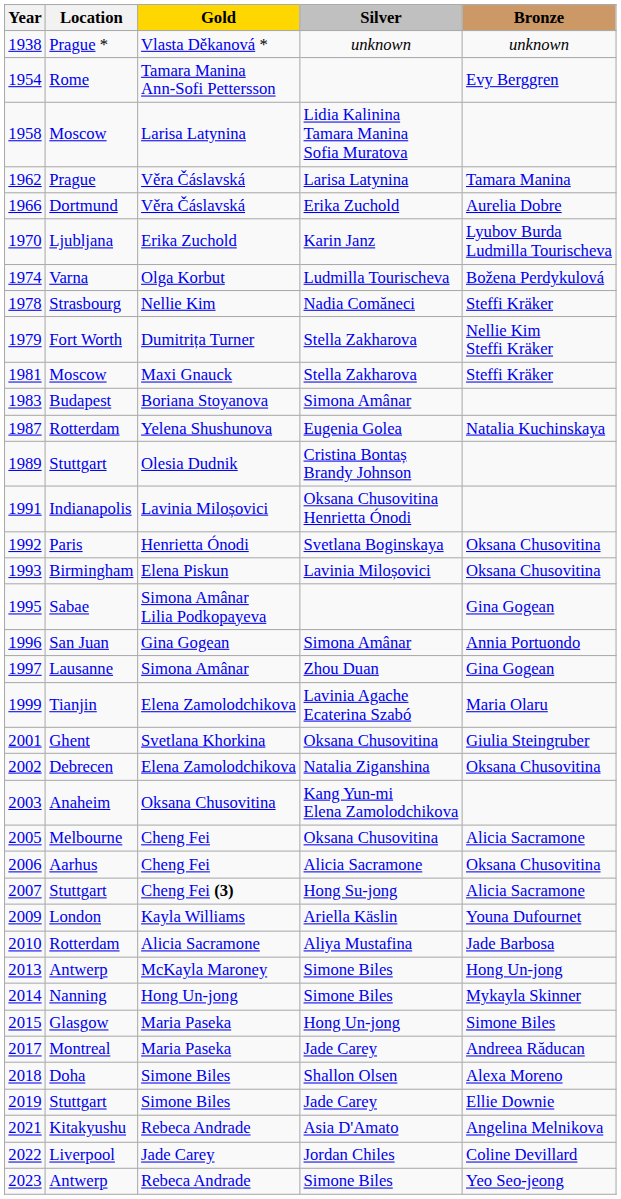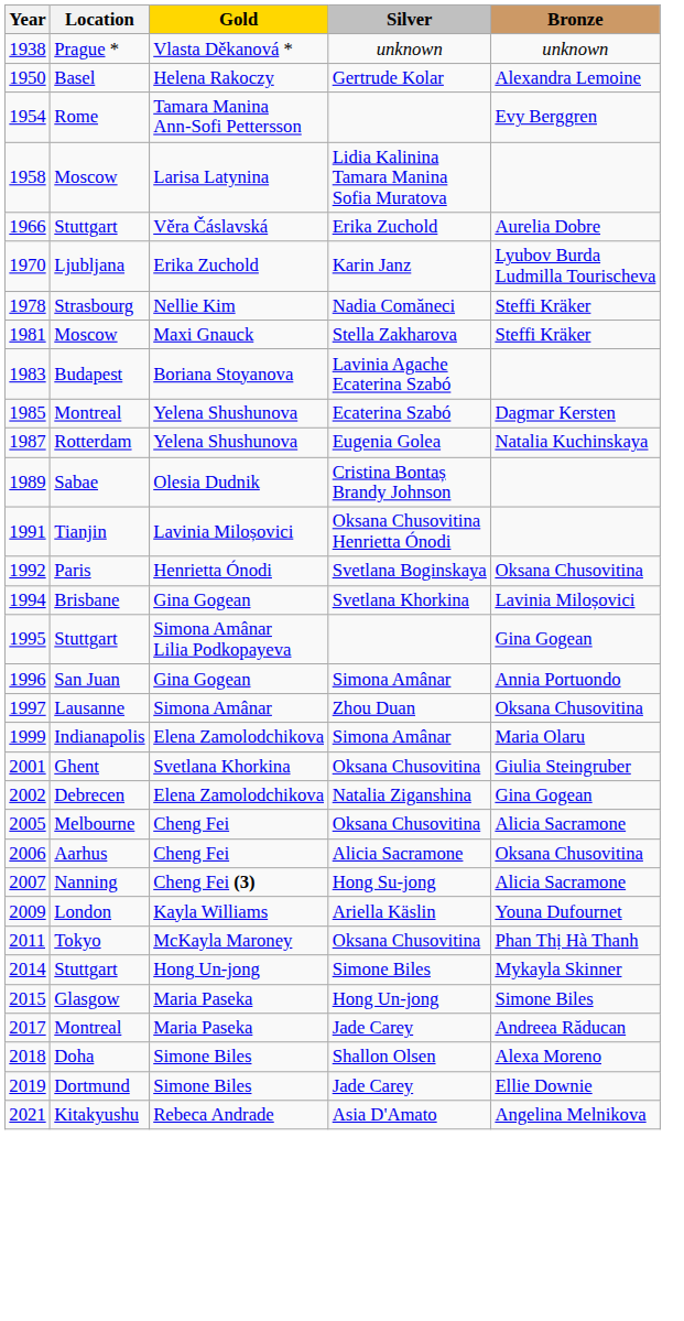+ row: 1950 | Basel | Helena Rakoczy | Gertrude Kolar | Alexandra Lemoine
- row: 1962 | Prague | Věra Čáslavská | Larisa Latynina | Tamara Manina
1966 | Location: Dortmund -> Stuttgart
- row: 1974 | Varna | Olga Korbut | Ludmilla Tourischeva | Božena Perdykulová
- row: 1979 | Fort Worth | Dumitrița Turner | Stella Zakharova | Nellie Kim Steffi Kräker
1983 | Silver: Simona Amânar -> Lavinia Agache Ecaterina Szabó
+ row: 1985 | Montreal | Yelena Shushunova | Ecaterina Szabó | Dagmar Kersten
1989 | Location: Stuttgart -> Sabae
1991 | Location: Indianapolis -> Tianjin
- row: 1993 | Birmingham | Elena Piskun | Lavinia Miloșovici | Oksana Chusovitina
+ row: 1994 | Brisbane | Gina Gogean | Svetlana Khorkina | Lavinia Miloșovici
1995 | Location: Sabae -> Stuttgart
1997 | Bronze: Gina Gogean -> Oksana Chusovitina
1999 | Location: Tianjin -> Indianapolis
1999 | Silver: Lavinia Agache Ecaterina Szabó -> Simona Amânar
2002 | Bronze: Oksana Chusovitina -> Gina Gogean
- row: 2003 | Anaheim | Oksana Chusovitina | Kang Yun-mi Elena Zamolodchikova
2007 | Location: Stuttgart -> Nanning
- row: 2010 | Rotterdam | Alicia Sacramone | Aliya Mustafina | Jade Barbosa
+ row: 2011 | Tokyo | McKayla Maroney | Oksana Chusovitina | Phan Thị Hà Thanh
- row: 2013 | Antwerp | McKayla Maroney | Simone Biles | Hong Un-jong
2014 | Location: Nanning -> Stuttgart
2019 | Location: Stuttgart -> Dortmund
- row: 2022 | Liverpool | Jade Carey | Jordan Chiles | Coline Devillard
- row: 2023 | Antwerp | Rebeca Andrade | Simone Biles | Yeo Seo-jeong
